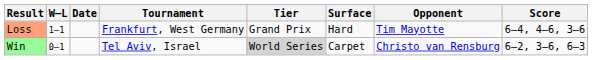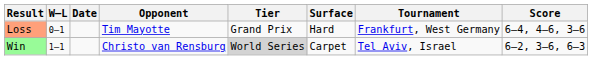columns swapped: Tournament <-> Opponent
Loss | W–L: 1–1 -> 0–1
Win | W–L: 0–1 -> 1–1
